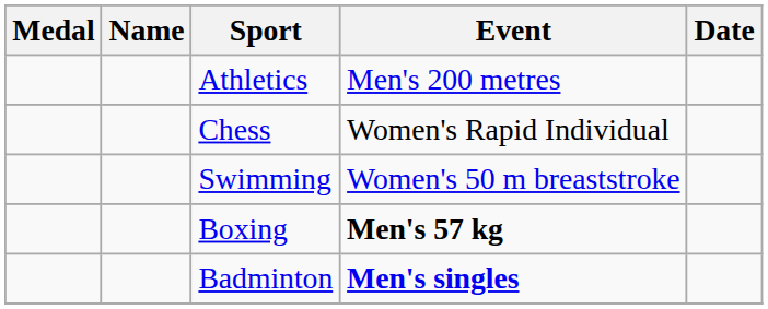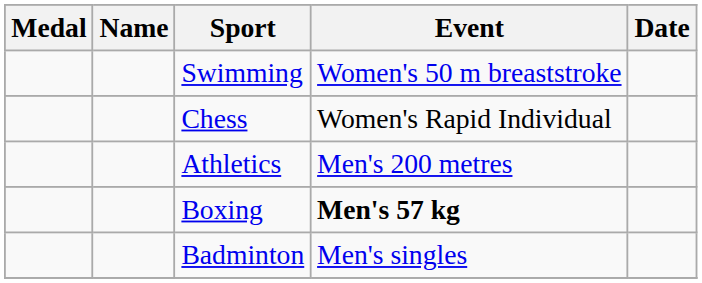rows swapped: Athletics <-> Swimming
Badminton | Event: bold -> normal
